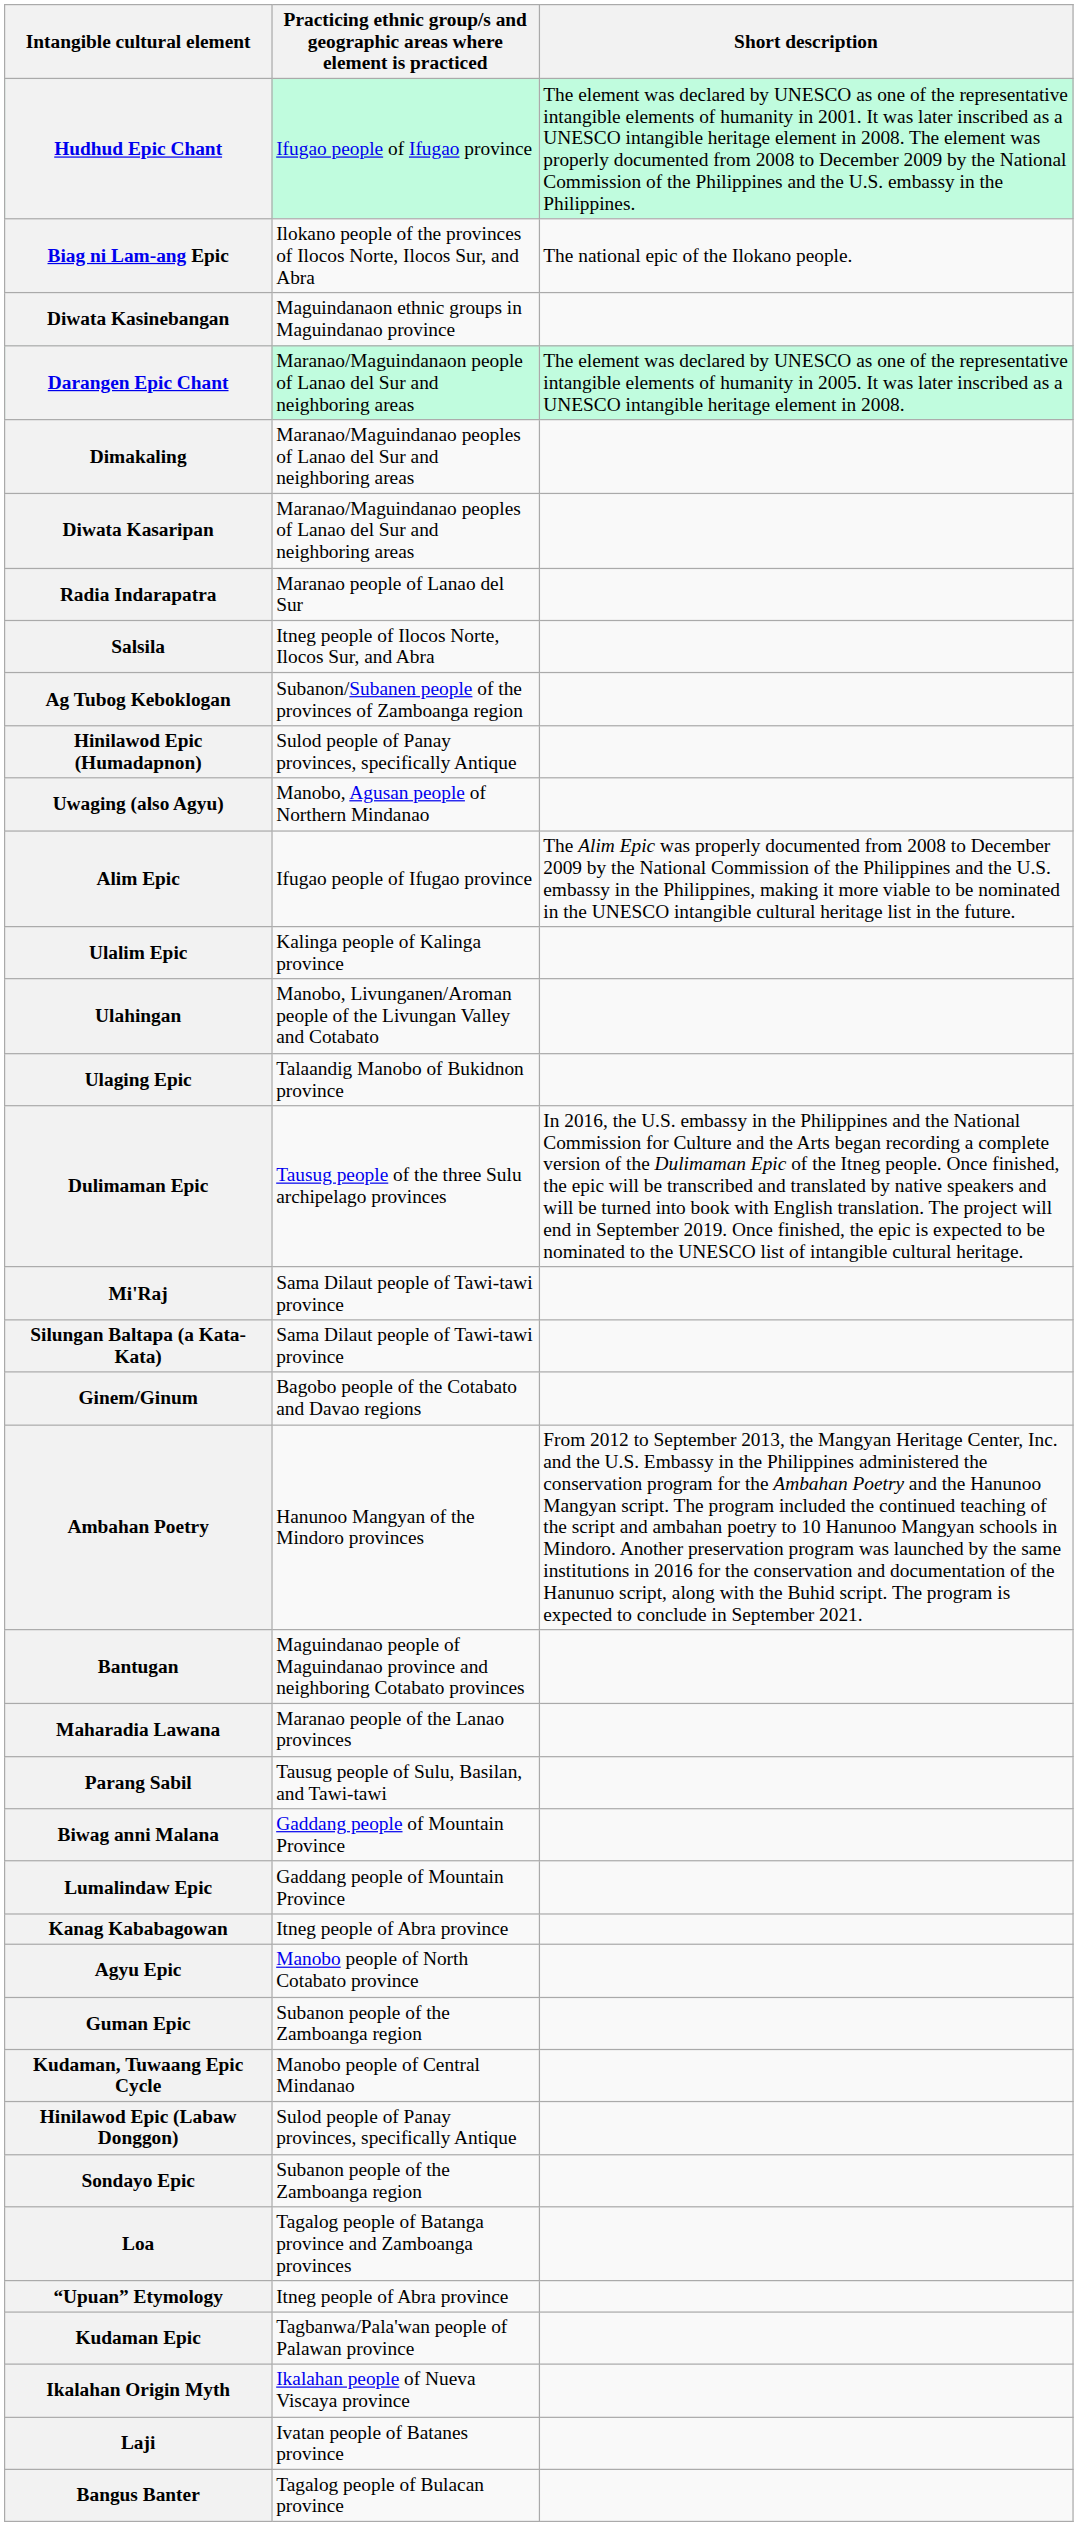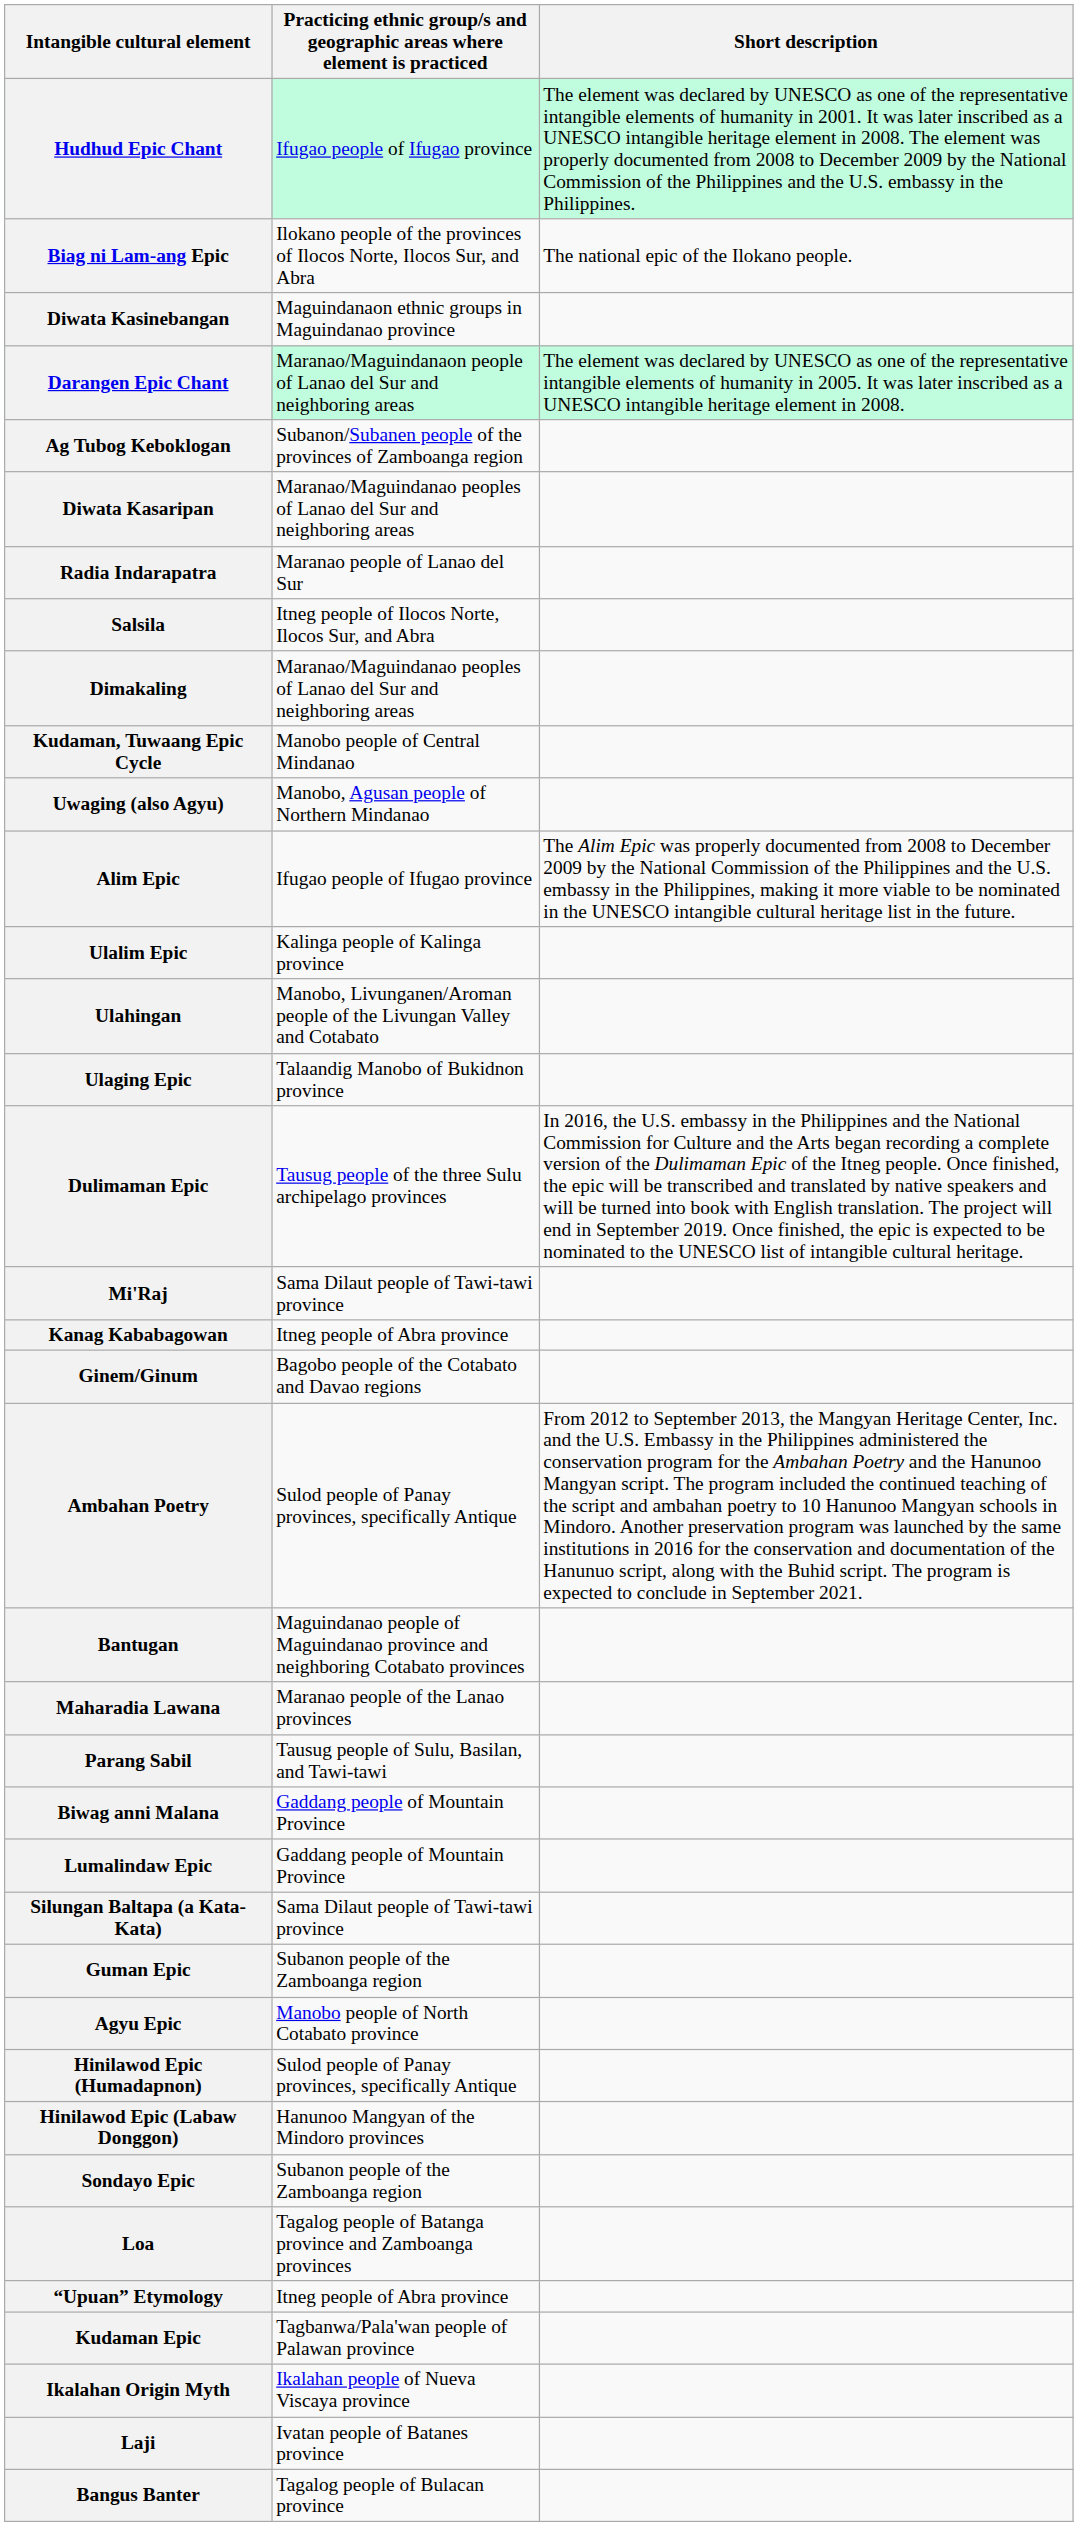rows swapped: Dimakaling <-> Ag Tubog Keboklogan
rows swapped: Kudaman, Tuwaang Epic Cycle <-> Hinilawod Epic (Humadapnon)
rows swapped: Silungan Baltapa (a Kata-Kata) <-> Kanag Kababagowan
Ambahan Poetry | column 2: Hanunoo Mangyan of the Mindoro provinces -> Sulod people of Panay provinces, specifically Antique
rows swapped: Agyu Epic <-> Guman Epic
Hinilawod Epic (Labaw Donggon) | column 2: Sulod people of Panay provinces, specifically Antique -> Hanunoo Mangyan of the Mindoro provinces
